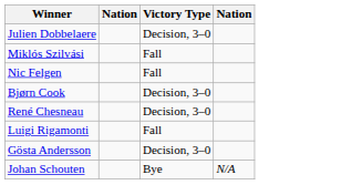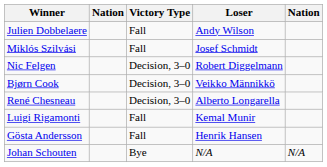+ column: Loser | Andy Wilson | Josef Schmidt | Robert Diggelmann | Veikko Männikkö | Alberto Longarella | Kemal Munir | Henrik Hansen | N/A
Julien Dobbelaere | Victory Type: Decision, 3–0 -> Fall
Nic Felgen | Victory Type: Fall -> Decision, 3–0
Gösta Andersson | Victory Type: Decision, 3–0 -> Fall
